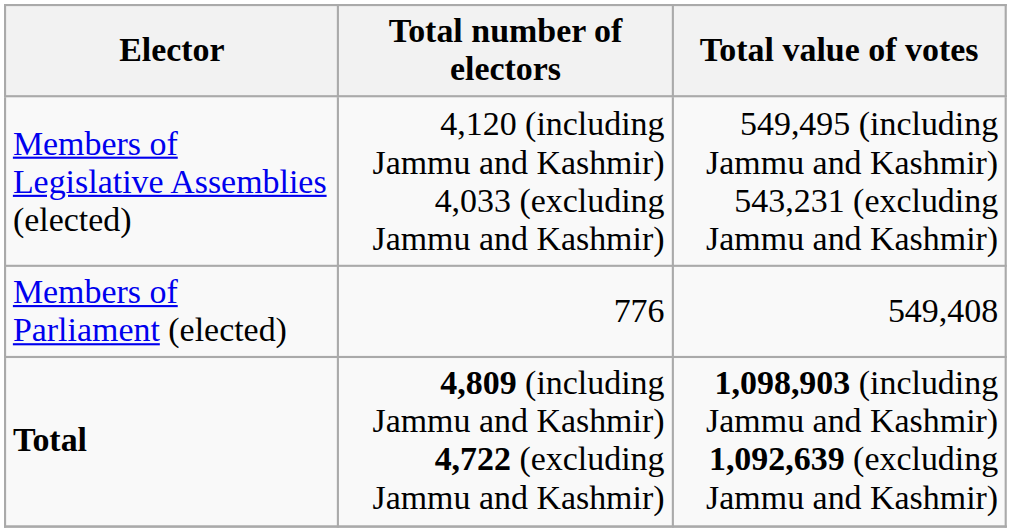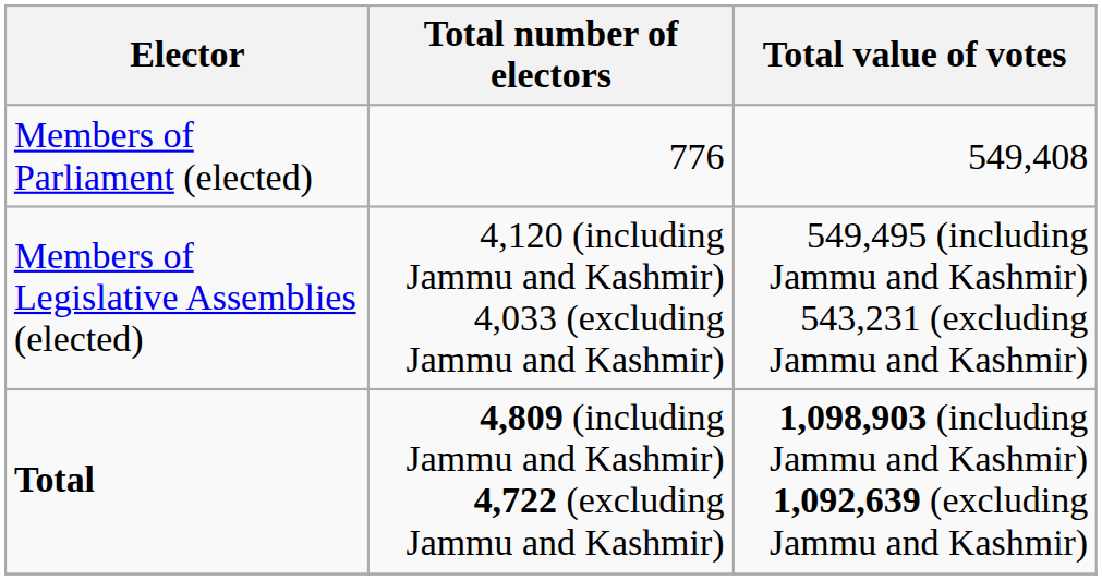rows swapped: Members of Legislative Assemblies (elected) <-> Members of Parliament (elected)
